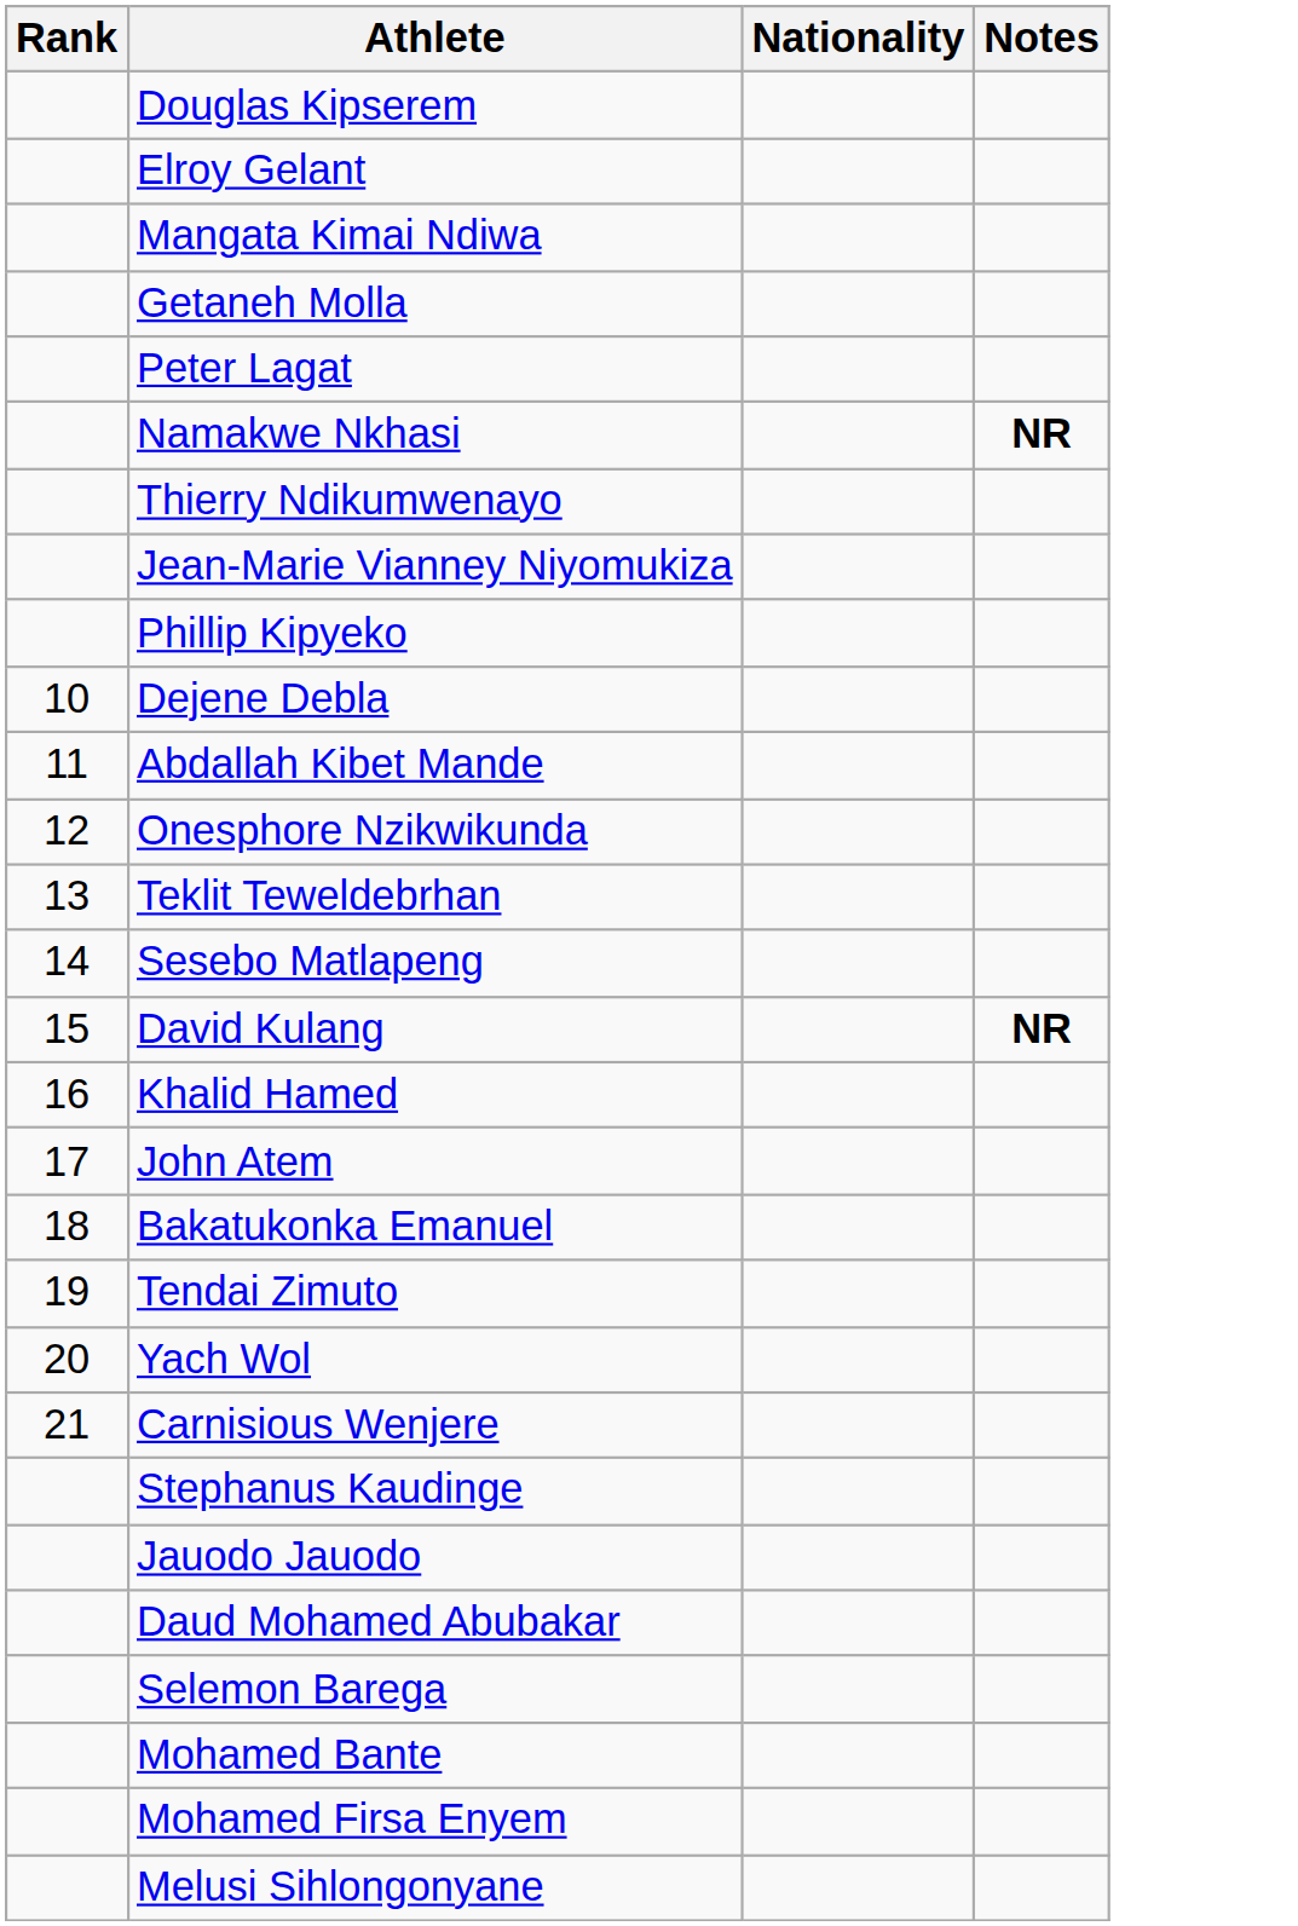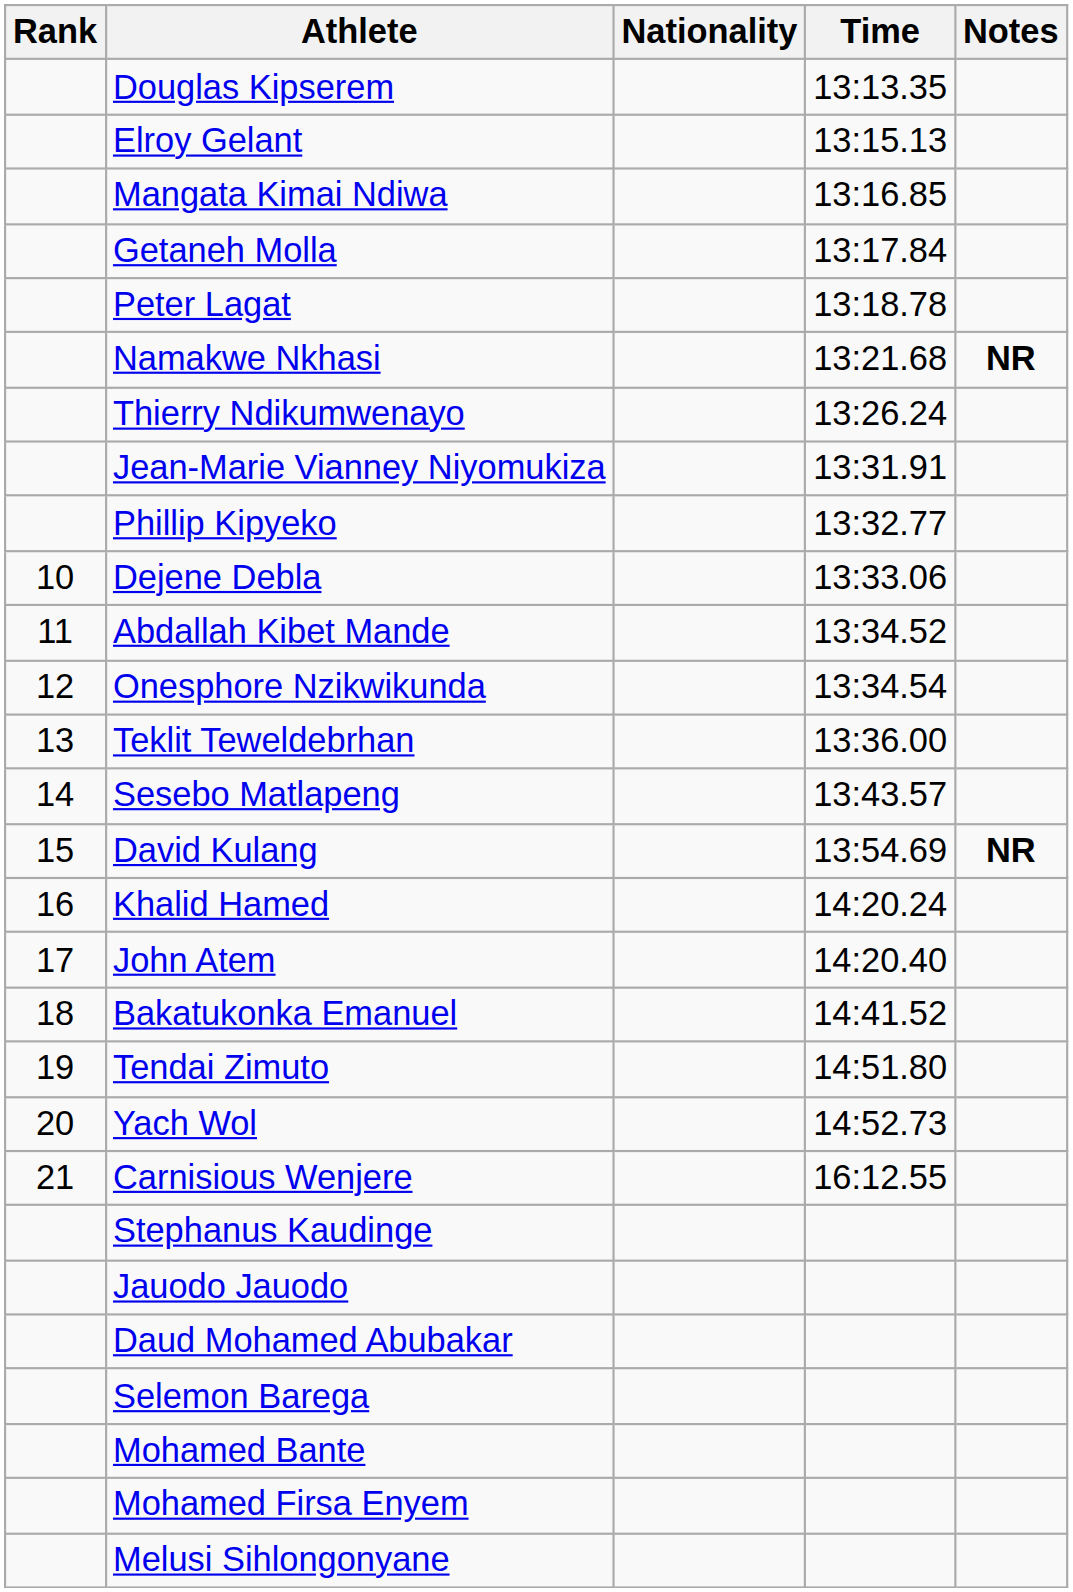+ column: Time | 13:13.35 | 13:15.13 | 13:16.85 | 13:17.84 | 13:18.78 | 13:21.68 | 13:26.24 | 13:31.91 | 13:32.77 | 13:33.06 | 13:34.52 | 13:34.54 | 13:36.00 | 13:43.57 | 13:54.69 | 14:20.24 | 14:20.40 | 14:41.52 | 14:51.80 | 14:52.73 | 16:12.55
